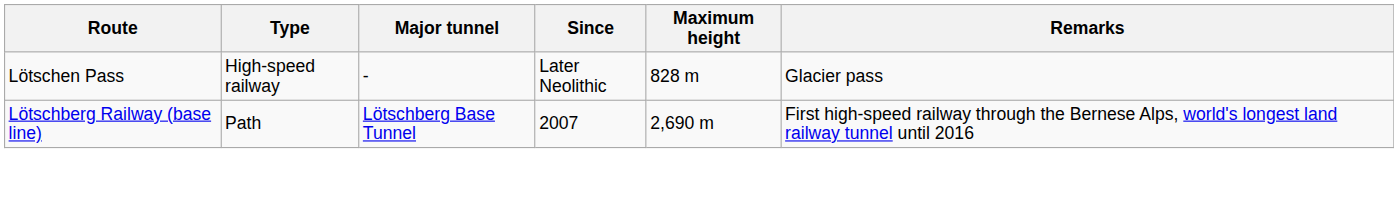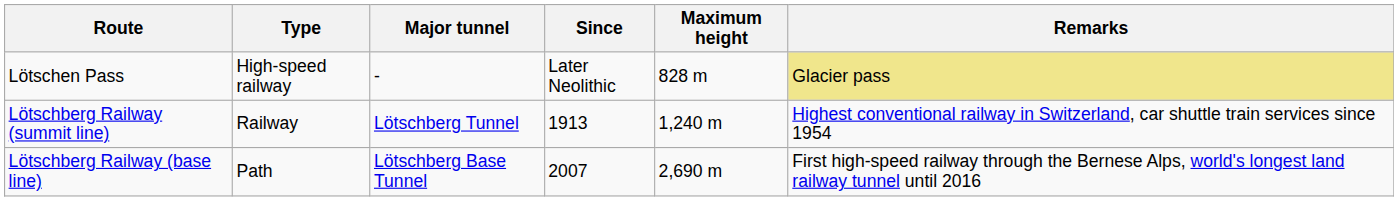Lötschen Pass | Remarks: no background -> khaki background
+ row: Lötschberg Railway (summit line) | Railway | Lötschberg Tunnel | 1913 | 1,240 m | Highest conventional railway in Switzerland, car shuttle train services since 1954
